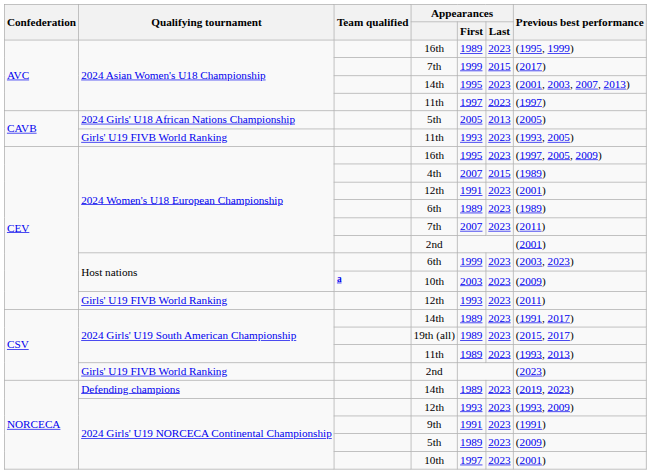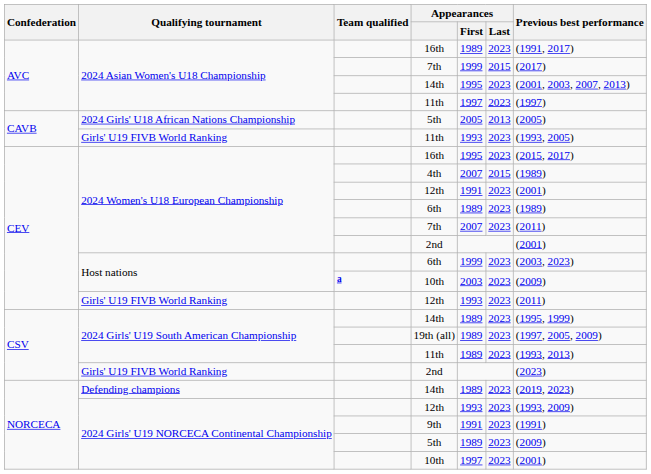2024 Asian Women's U18 Championship / 16th | Previous best performance: (1995, 1999) -> (1991, 2017)
2024 Women's U18 European Championship / 16th | Previous best performance: (1997, 2005, 2009) -> (2015, 2017)
2024 Girls' U19 South American Championship / 14th | Previous best performance: (1991, 2017) -> (1995, 1999)
19th (all) | Previous best performance: (2015, 2017) -> (1997, 2005, 2009)
